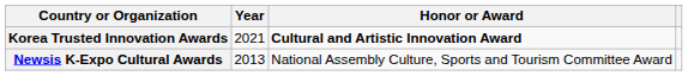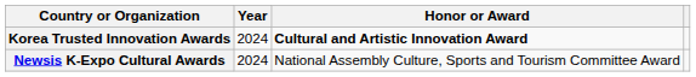Korea Trusted Innovation Awards | Year: 2021 -> 2024
Newsis K-Expo Cultural Awards | Year: 2013 -> 2024
